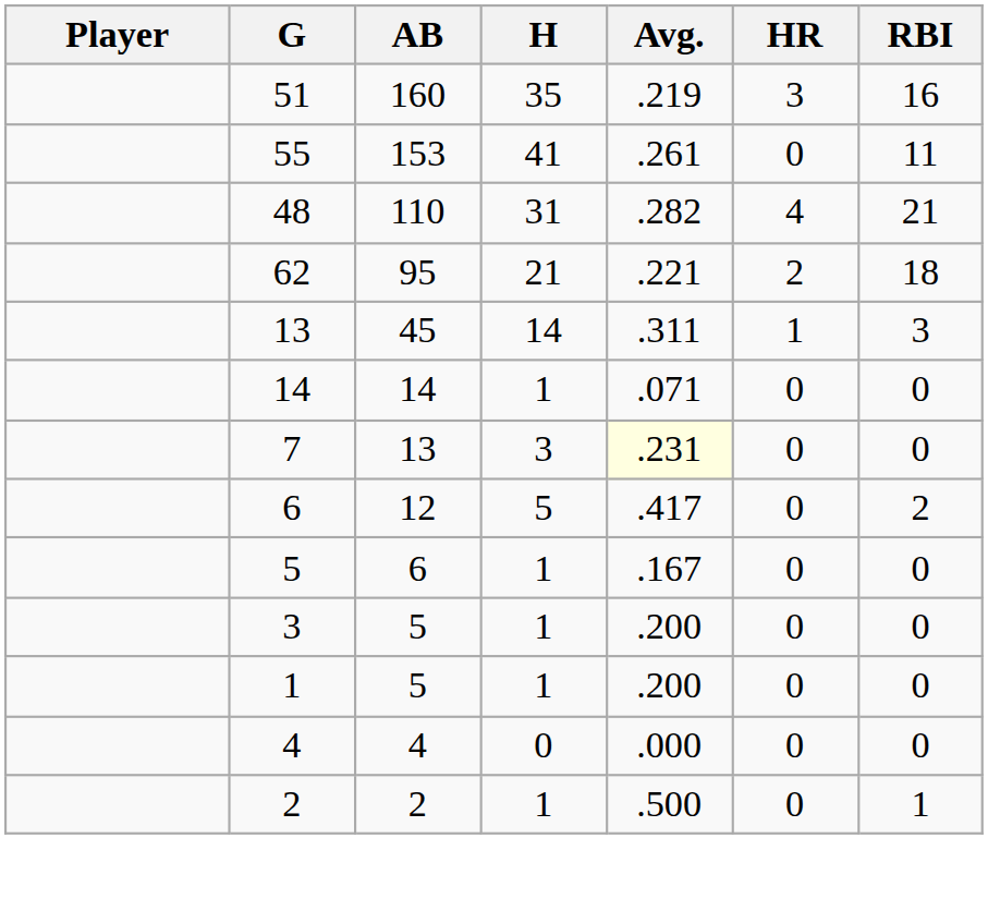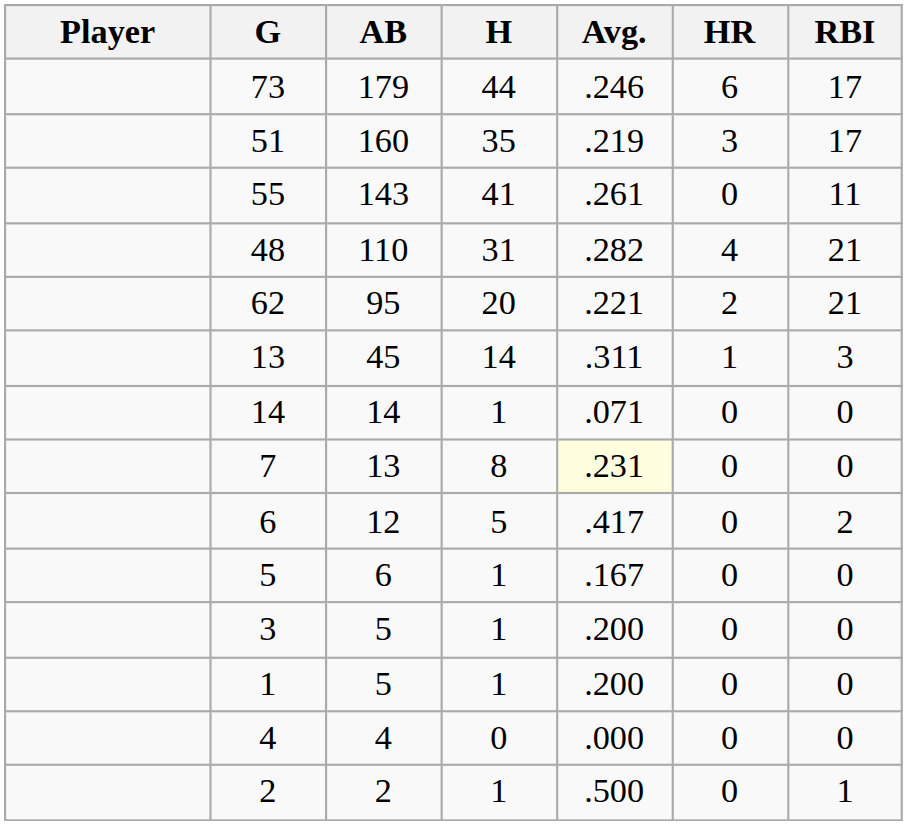+ row: 73 | 179 | 44 | .246 | 6 | 17
51 | RBI: 16 -> 17
55 | AB: 153 -> 143
62 | H: 21 -> 20
62 | RBI: 18 -> 21
7 | H: 3 -> 8
